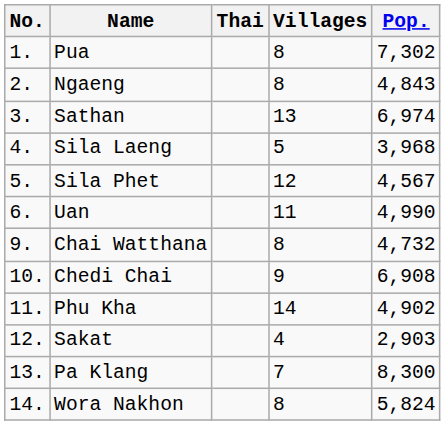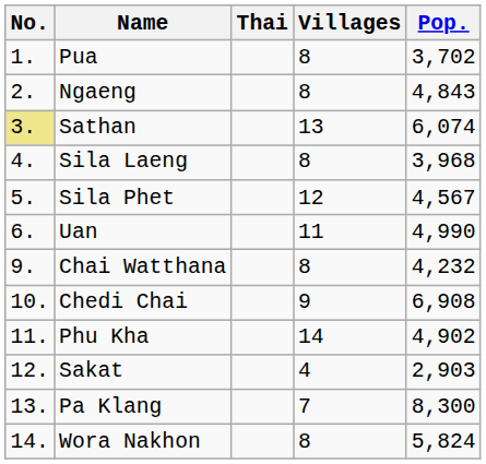Pua | Pop.: 7,302 -> 3,702
Sathan | No.: no background -> khaki background
Sathan | Pop.: 6,974 -> 6,074
Sila Laeng | Villages: 5 -> 8
Chai Watthana | Pop.: 4,732 -> 4,232
